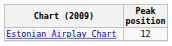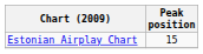Estonian Airplay Chart | Peak position: 12 -> 15
